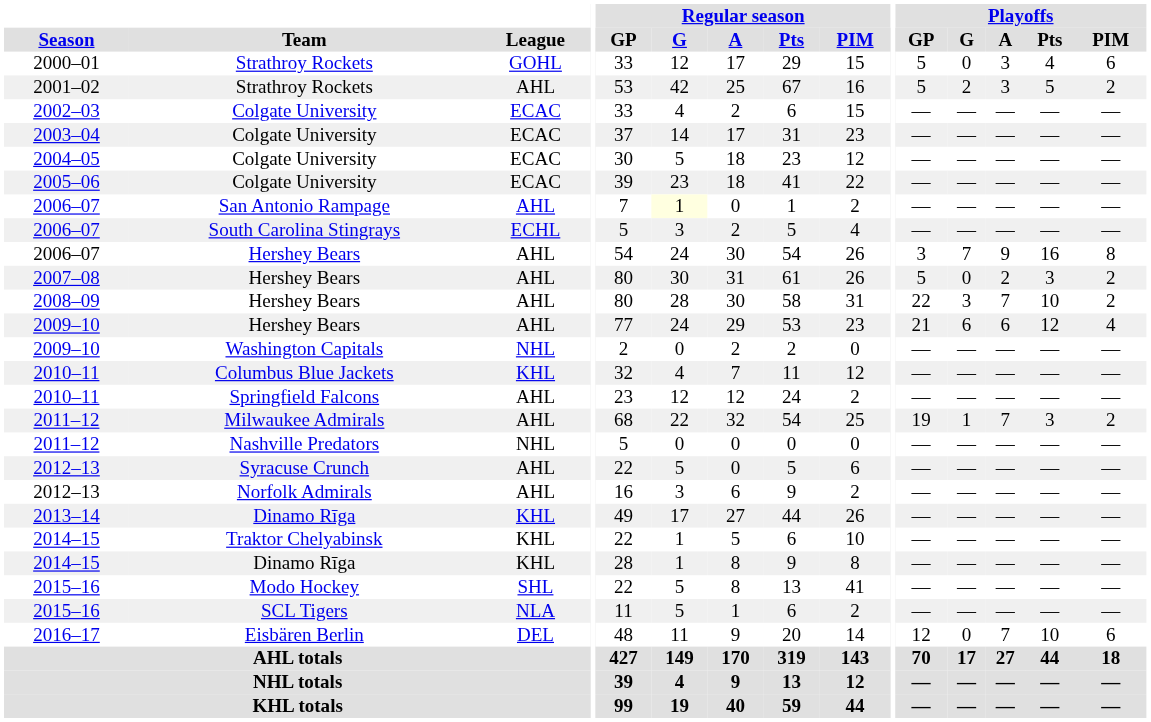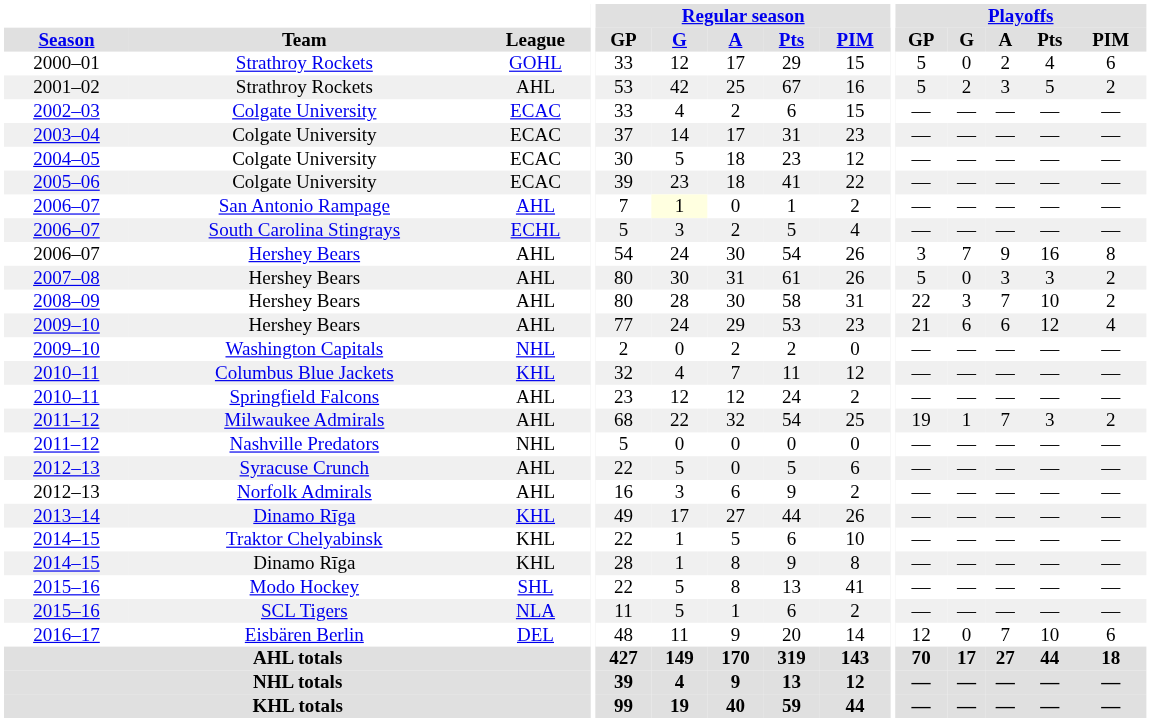2000–01 | Playoffs / A: 3 -> 2
2007–08 | Playoffs / A: 2 -> 3
